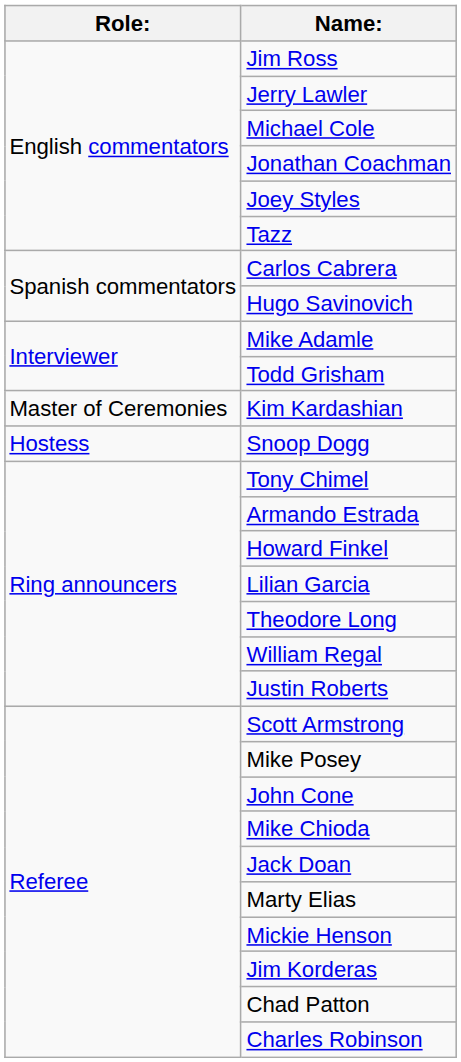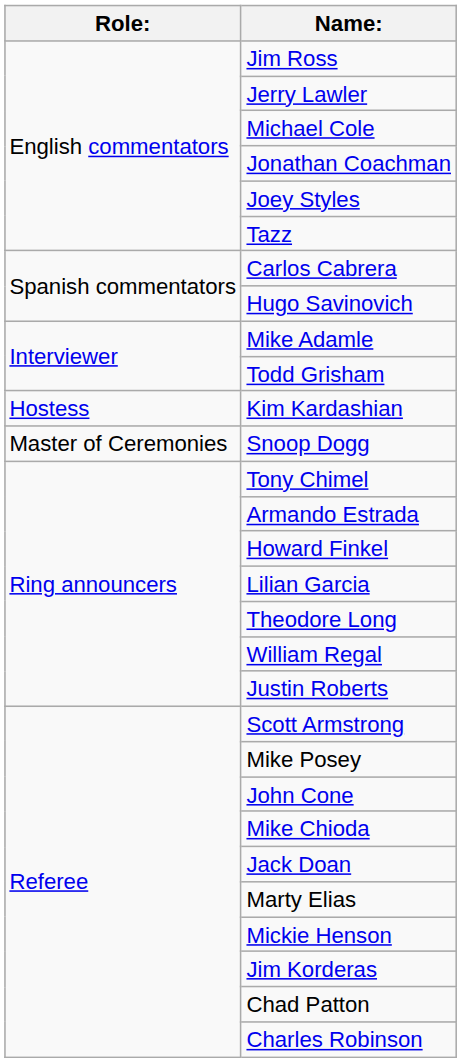Kim Kardashian | Role:: Master of Ceremonies -> Hostess
Snoop Dogg | Role:: Hostess -> Master of Ceremonies
